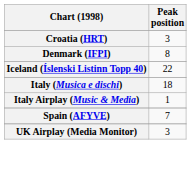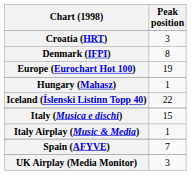+ row: Europe (Eurochart Hot 100) | 19
+ row: Hungary (Mahasz) | 1
Italy (Musica e dischi) | Peak position: 18 -> 15
